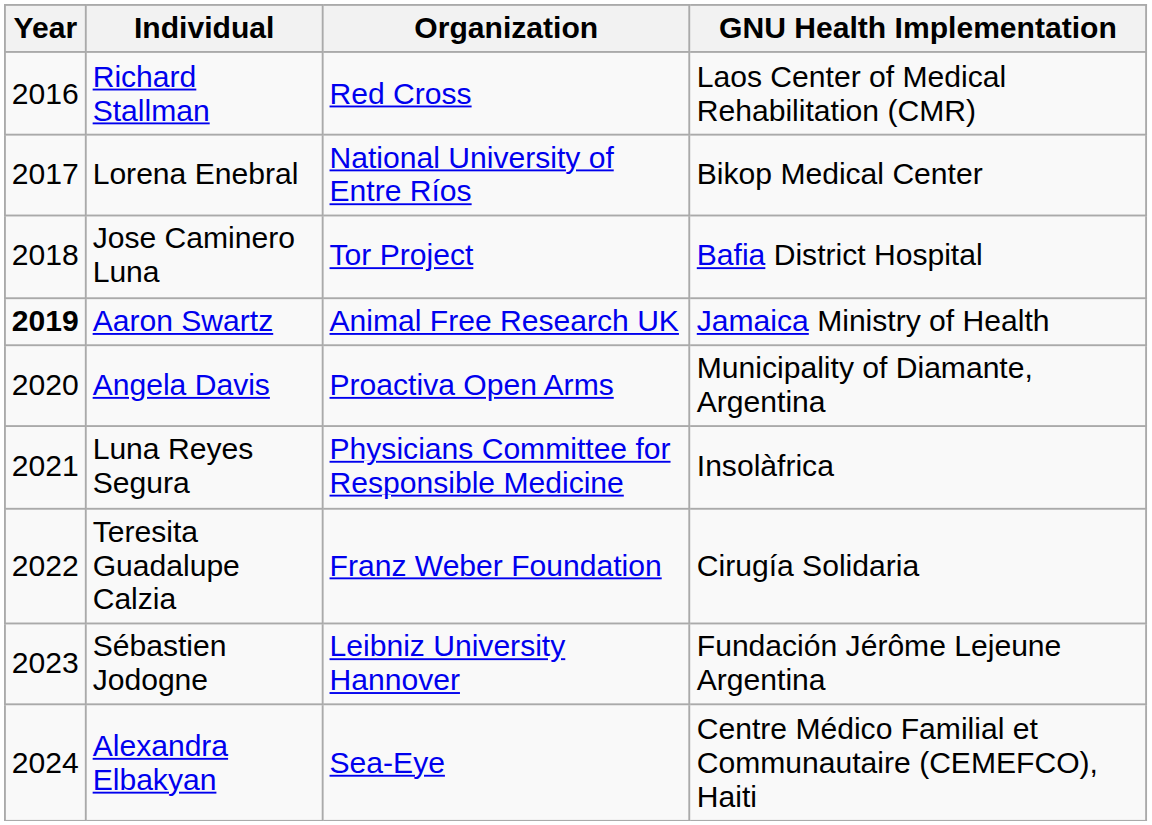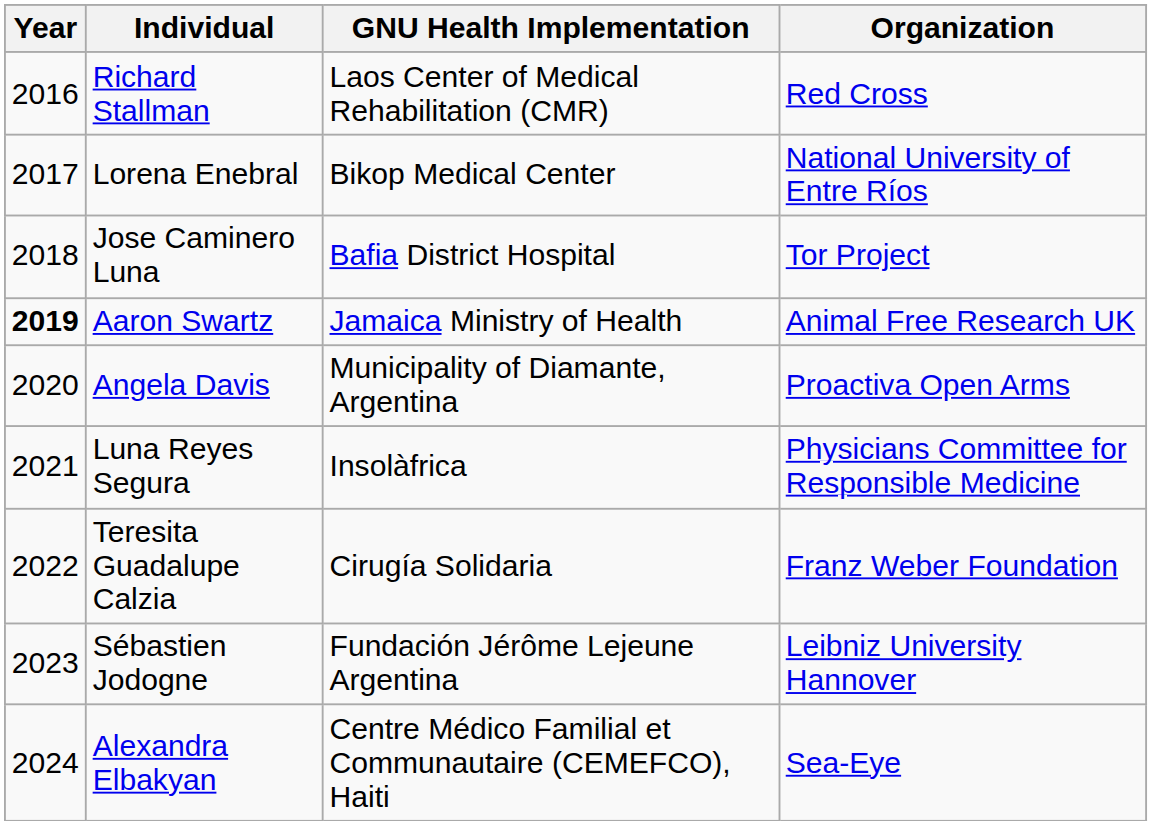columns swapped: Organization <-> GNU Health Implementation
